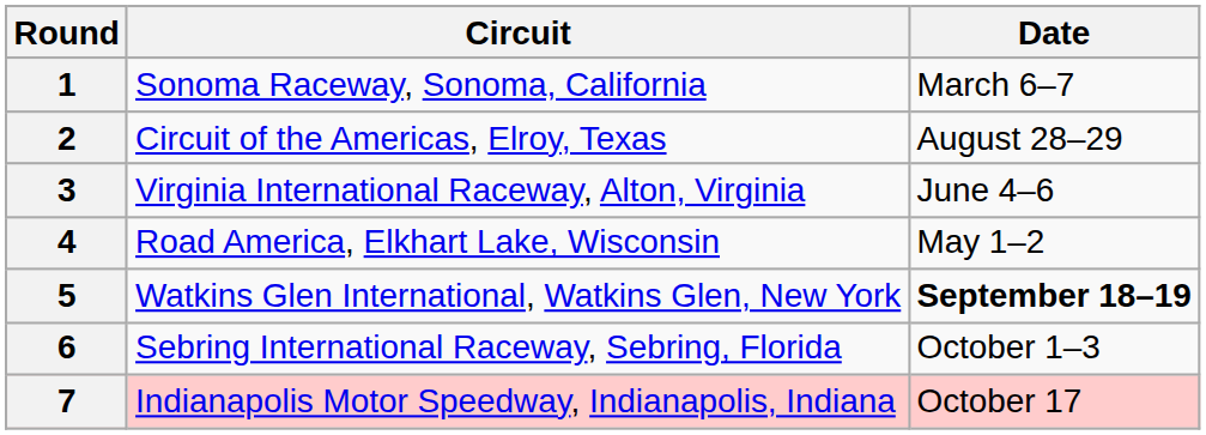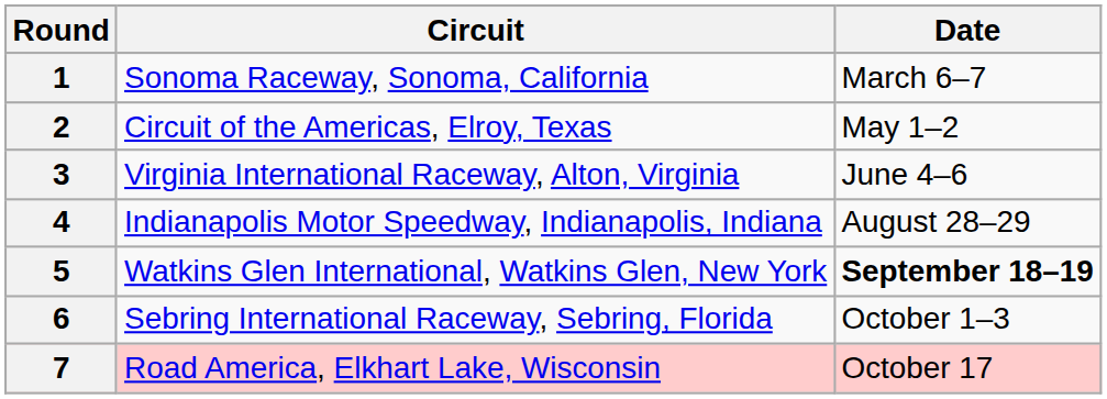2 | Date: August 28–29 -> May 1–2
4 | Circuit: Road America, Elkhart Lake, Wisconsin -> Indianapolis Motor Speedway, Indianapolis, Indiana
4 | Date: May 1–2 -> August 28–29
7 | Circuit: Indianapolis Motor Speedway, Indianapolis, Indiana -> Road America, Elkhart Lake, Wisconsin
